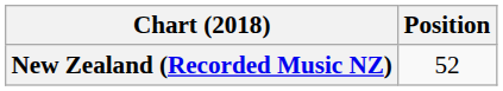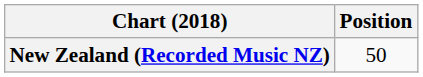New Zealand (Recorded Music NZ) | Position: 52 -> 50
